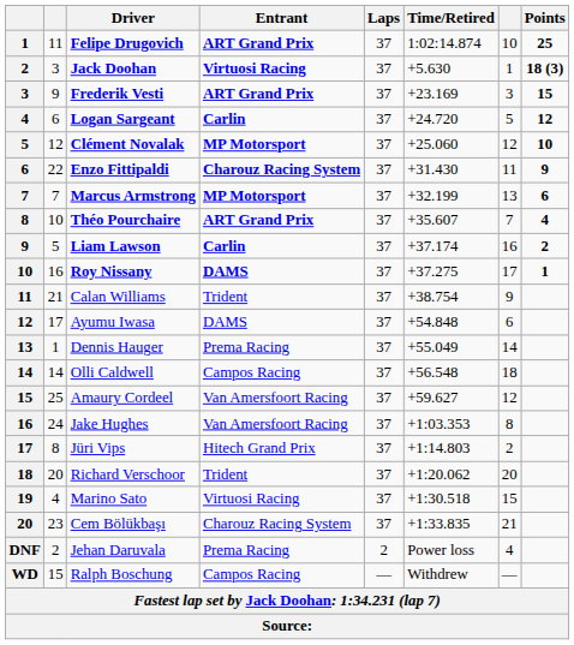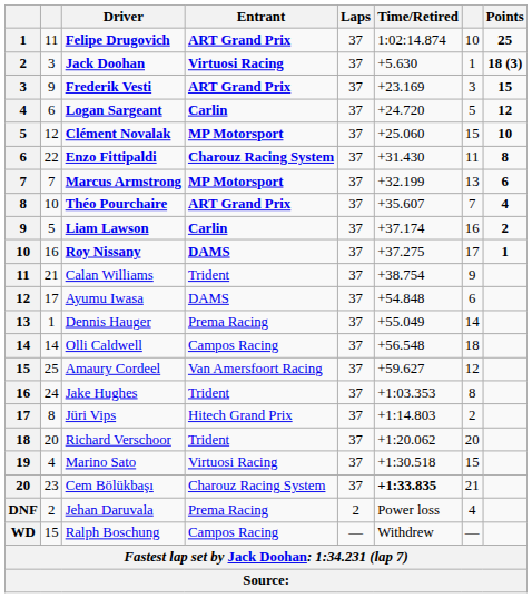Clément Novalak | column 7: 12 -> 15
Enzo Fittipaldi | Points: 9 -> 8
Jake Hughes | Entrant: Van Amersfoort Racing -> Trident
Cem Bölükbaşı | Time/Retired: normal -> bold
